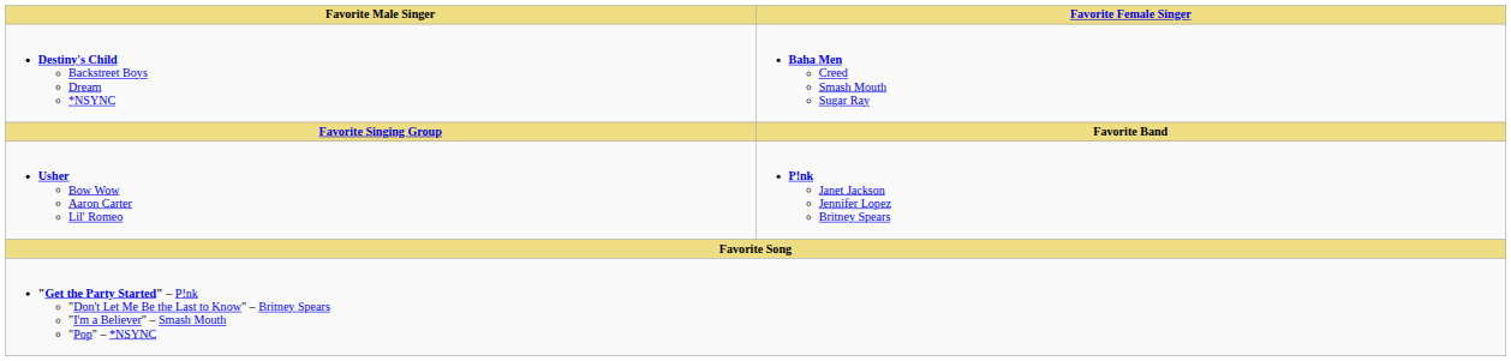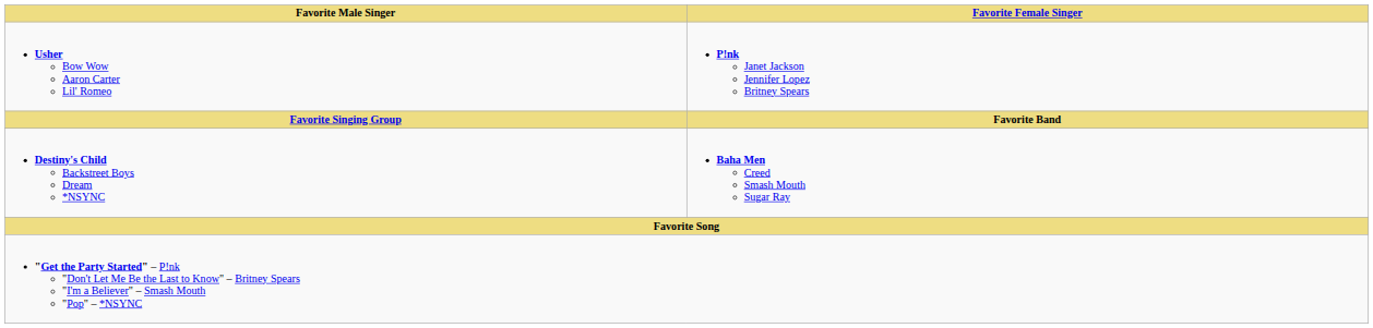rows swapped: Usher Bow Wow Aaron Carter Lil' Romeo <-> Destiny's Child Backstreet Boys Dream *NSYNC
